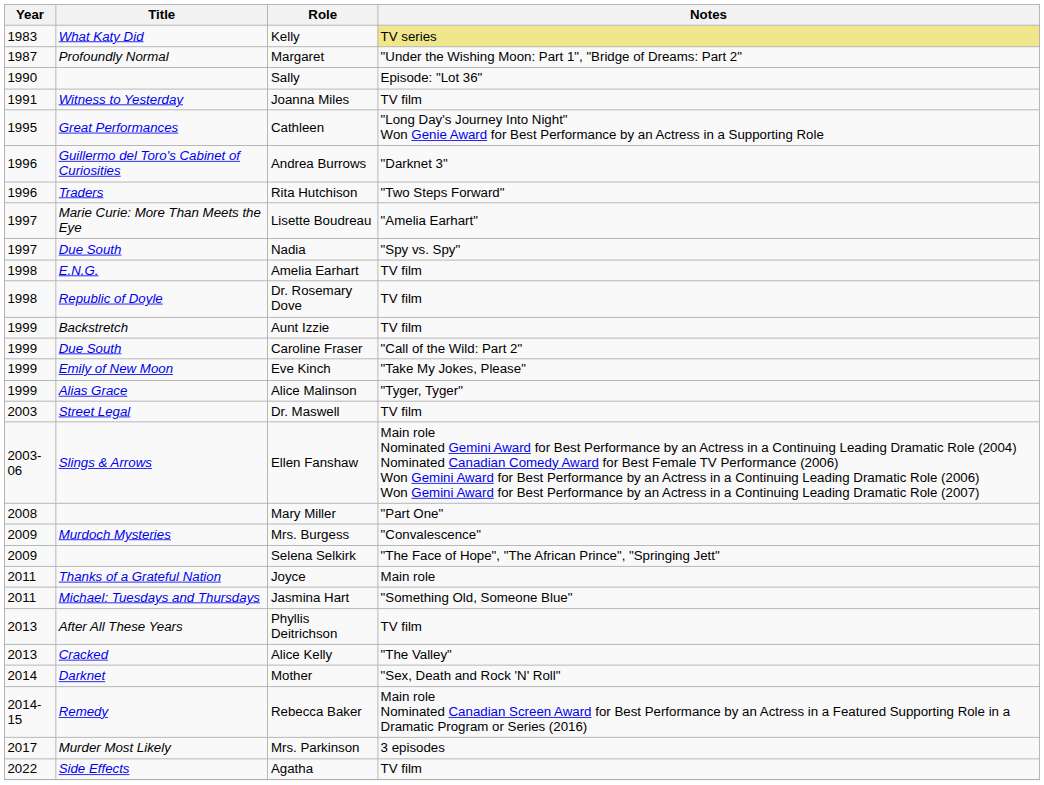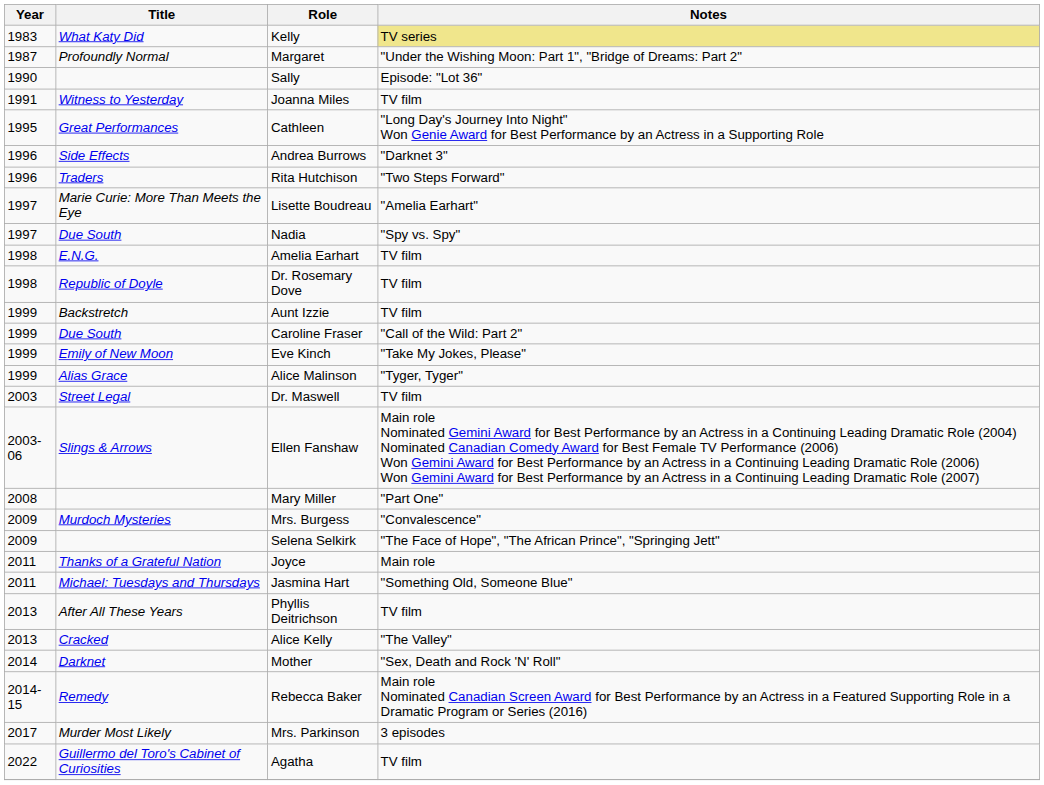Andrea Burrows | Title: Guillermo del Toro's Cabinet of Curiosities -> Side Effects
Agatha | Title: Side Effects -> Guillermo del Toro's Cabinet of Curiosities
